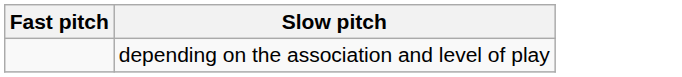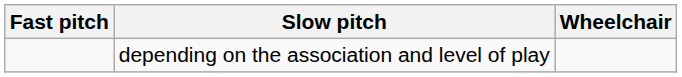+ column: Wheelchair
